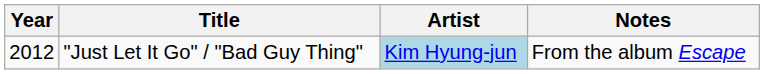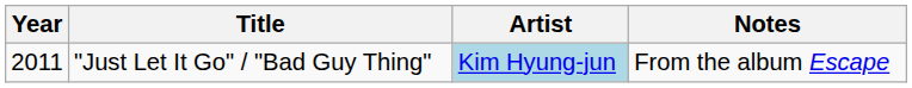"Just Let It Go" / "Bad Guy Thing" | Year: 2012 -> 2011
